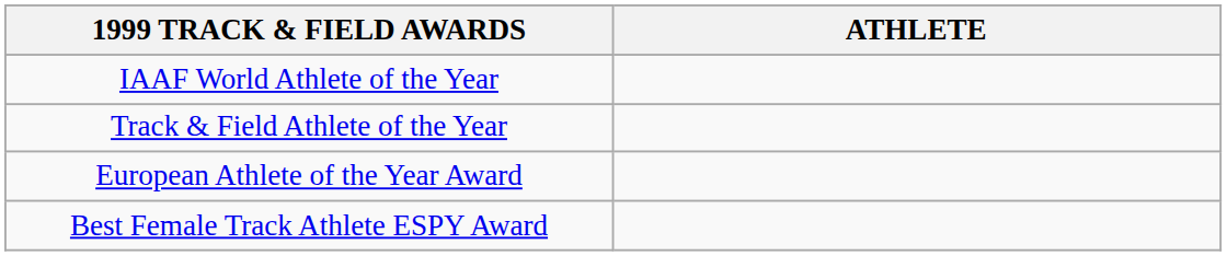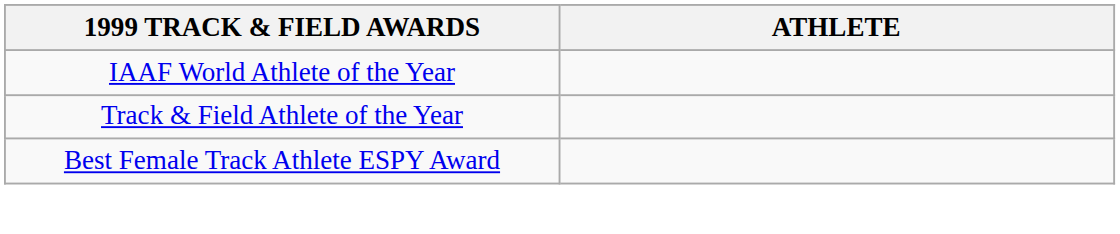- row: European Athlete of the Year Award
